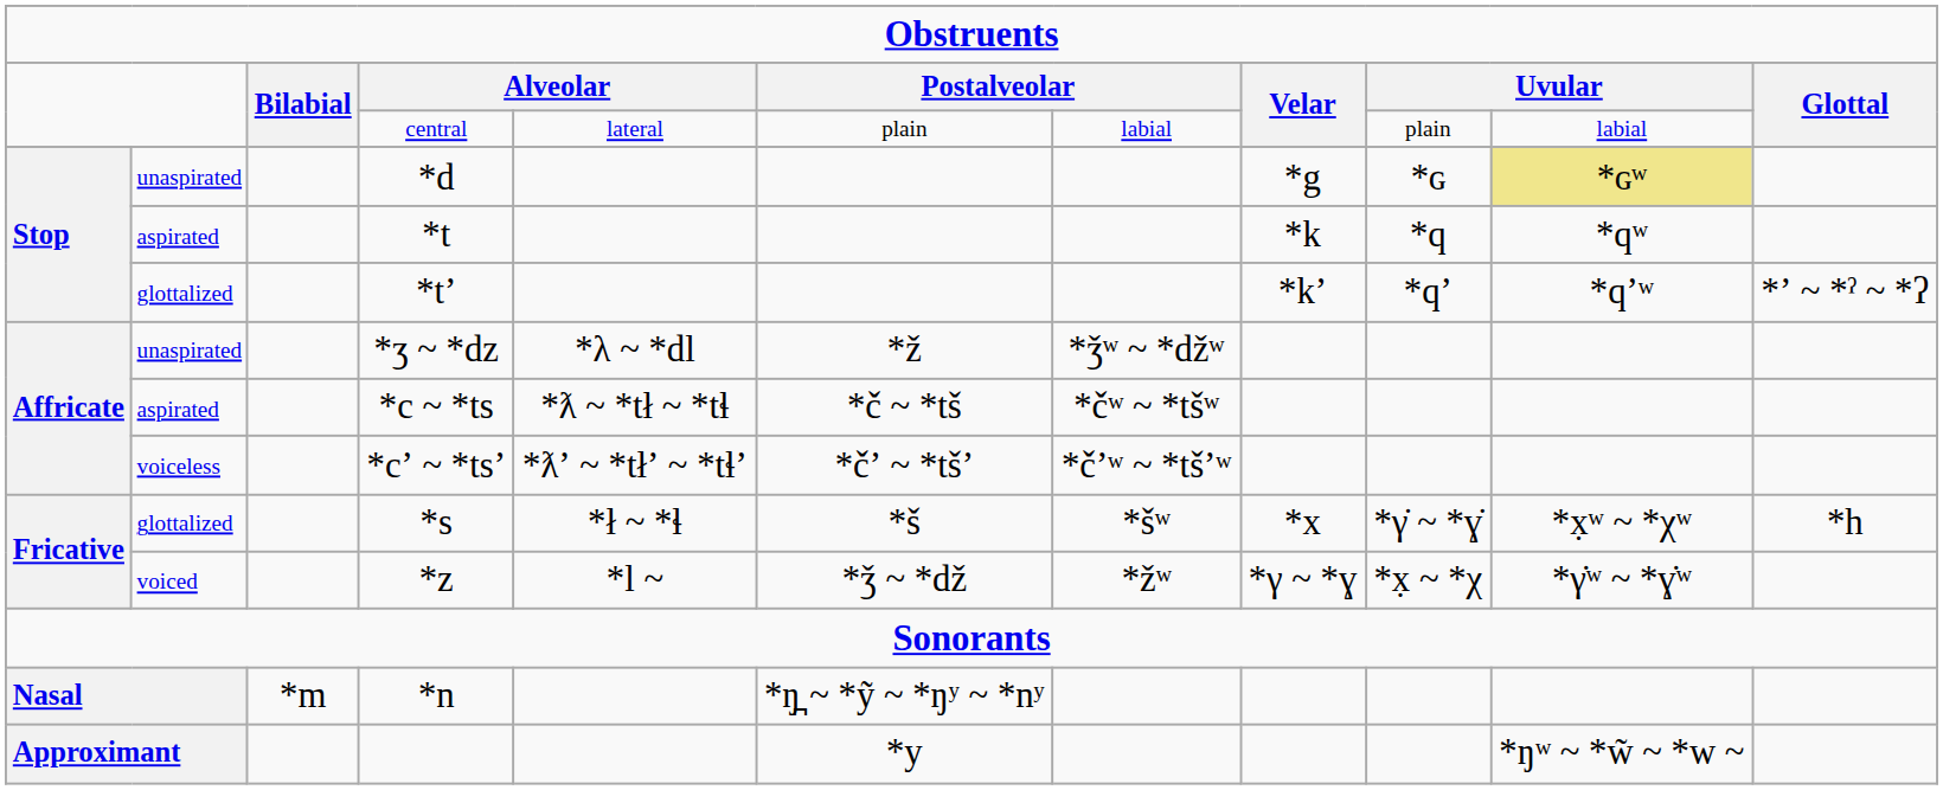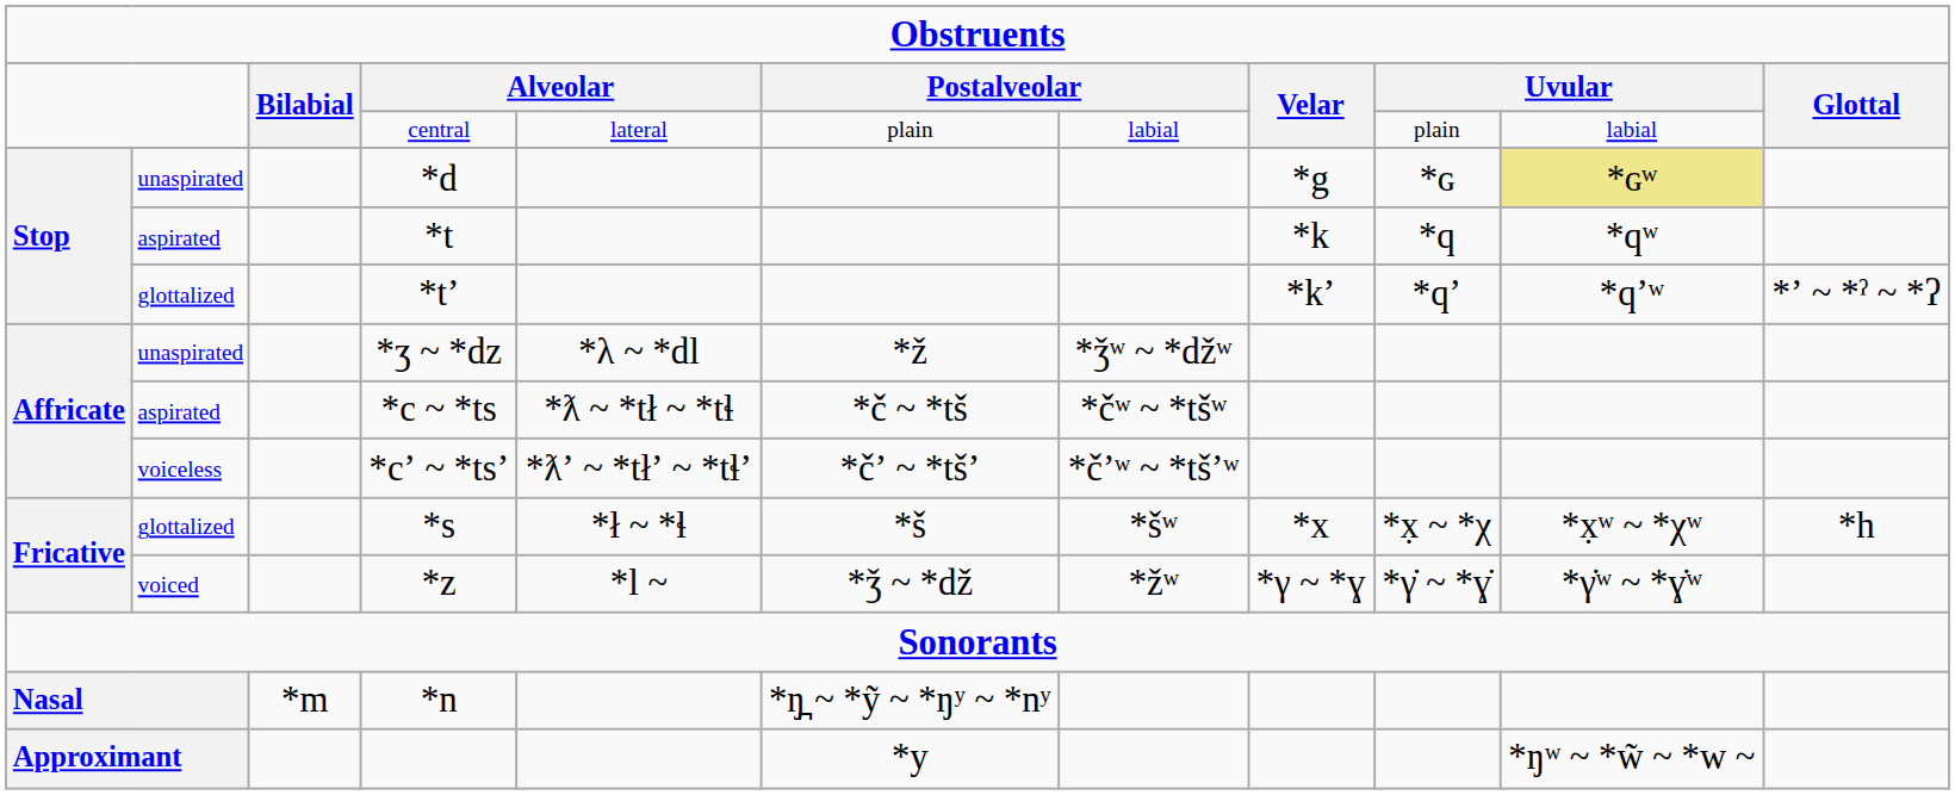*s | column 9: *γ̇ ~ *ɣ̇ -> *x̣ ~ *χ
*z | column 9: *x̣ ~ *χ -> *γ̇ ~ *ɣ̇
